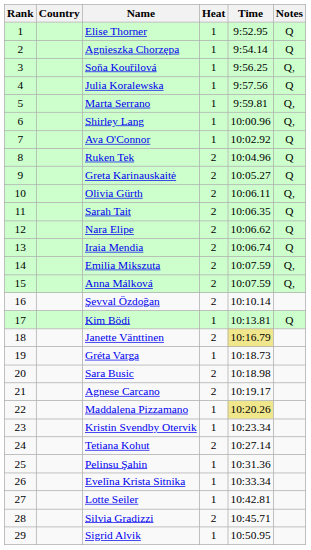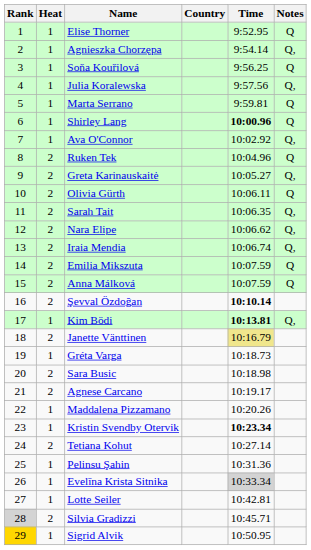columns swapped: Heat <-> Country
Agnieszka Chorzępa | Notes: Q -> Q,
Soňa Kouřilová | Notes: Q, -> Q
Julia Koralewska | Notes: Q -> Q,
Marta Serrano | Notes: Q, -> Q
Shirley Lang | Time: normal -> bold
Shirley Lang | Notes: Q, -> Q
Ava O'Connor | Notes: Q -> Q,
Greta Karinauskaitė | Notes: Q -> Q,
Olivia Gürth | Notes: Q, -> Q
Sarah Tait | Notes: Q -> Q,
Nara Elipe | Notes: Q -> Q,
Iraia Mendia | Notes: Q -> Q,
Emilia Mikszuta | Notes: Q, -> Q
Anna Málková | Notes: Q, -> Q
Şevval Özdoğan | Time: normal -> bold
Kim Bödi | Time: normal -> bold
Kim Bödi | Notes: Q -> Q,
Maddalena Pizzamano | Time: khaki background -> no background
Kristin Svendby Otervik | Time: normal -> bold
Evelīna Krista Sitnika | Time: no background -> lightgrey background
Silvia Gradizzi | Rank: no background -> lightgrey background
Sigrid Alvik | Rank: no background -> gold background
